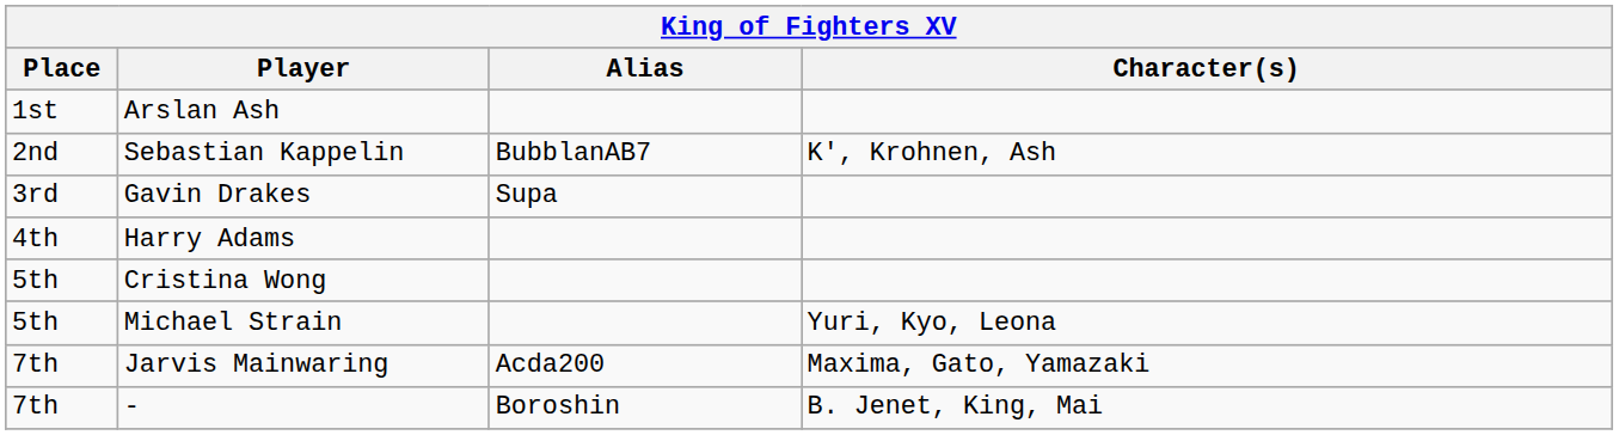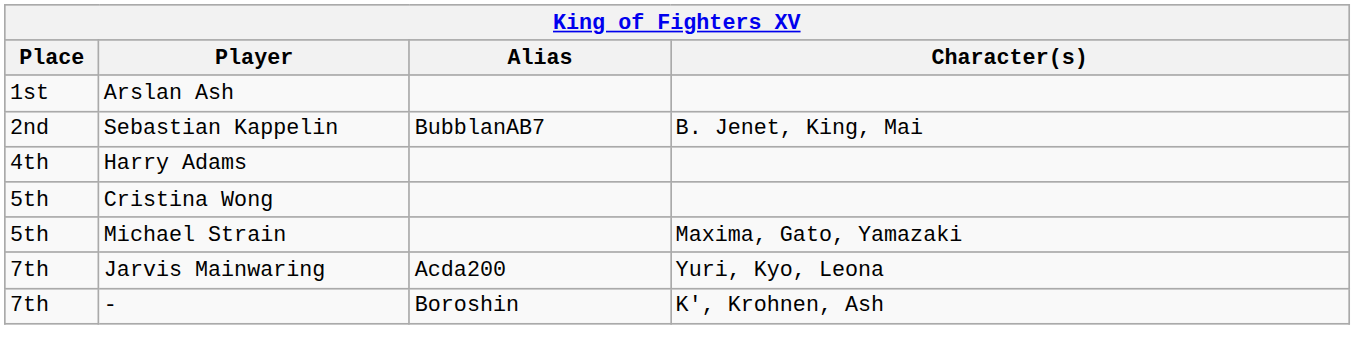Sebastian Kappelin | Character(s): K', Krohnen, Ash -> B. Jenet, King, Mai
- row: 3rd | Gavin Drakes | Supa
Michael Strain | Character(s): Yuri, Kyo, Leona -> Maxima, Gato, Yamazaki
Jarvis Mainwaring | Character(s): Maxima, Gato, Yamazaki -> Yuri, Kyo, Leona
- | Character(s): B. Jenet, King, Mai -> K', Krohnen, Ash
